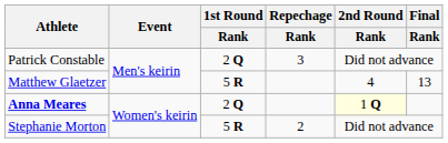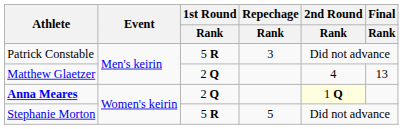Patrick Constable | 1st Round / Rank: 2 Q -> 5 R
Matthew Glaetzer | 1st Round / Rank: 5 R -> 2 Q
Stephanie Morton | Repechage / Rank: 2 -> 5
